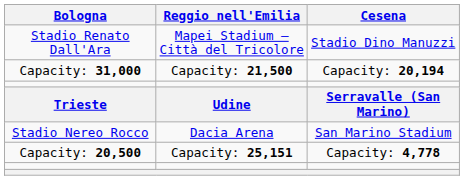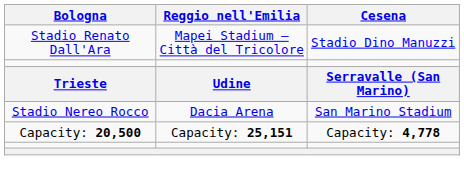- row: Capacity: 31,000 | Capacity: 21,500 | Capacity: 20,194
